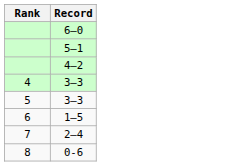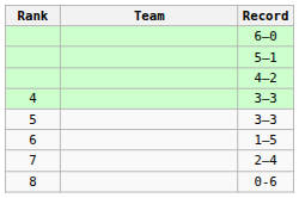+ column: Team
